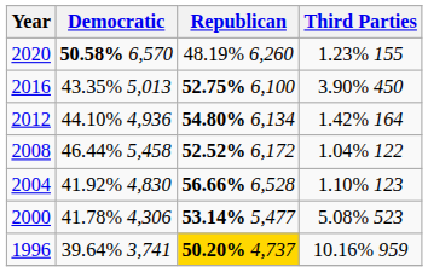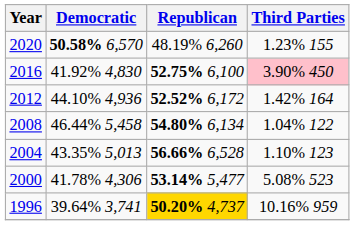2016 | Democratic: 43.35% 5,013 -> 41.92% 4,830
2016 | Third Parties: no background -> pink background
2012 | Republican: 54.80% 6,134 -> 52.52% 6,172
2008 | Republican: 52.52% 6,172 -> 54.80% 6,134
2004 | Democratic: 41.92% 4,830 -> 43.35% 5,013
